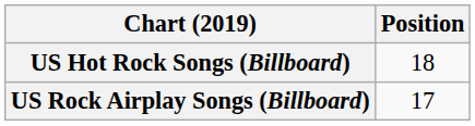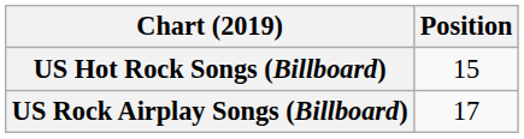US Hot Rock Songs (Billboard) | Position: 18 -> 15
